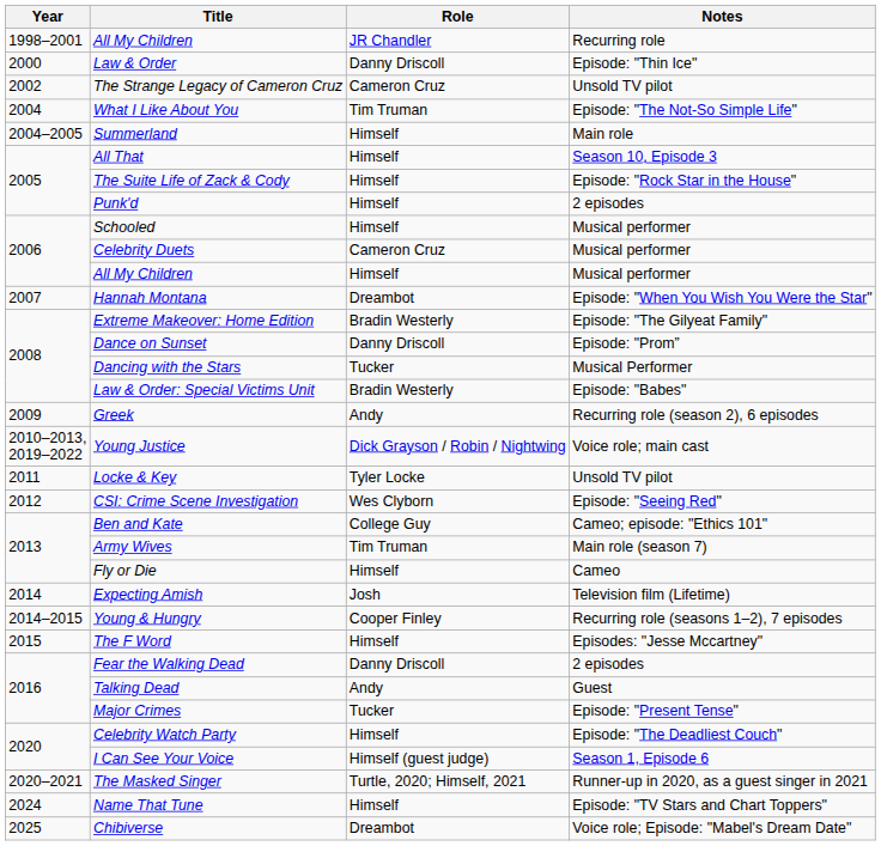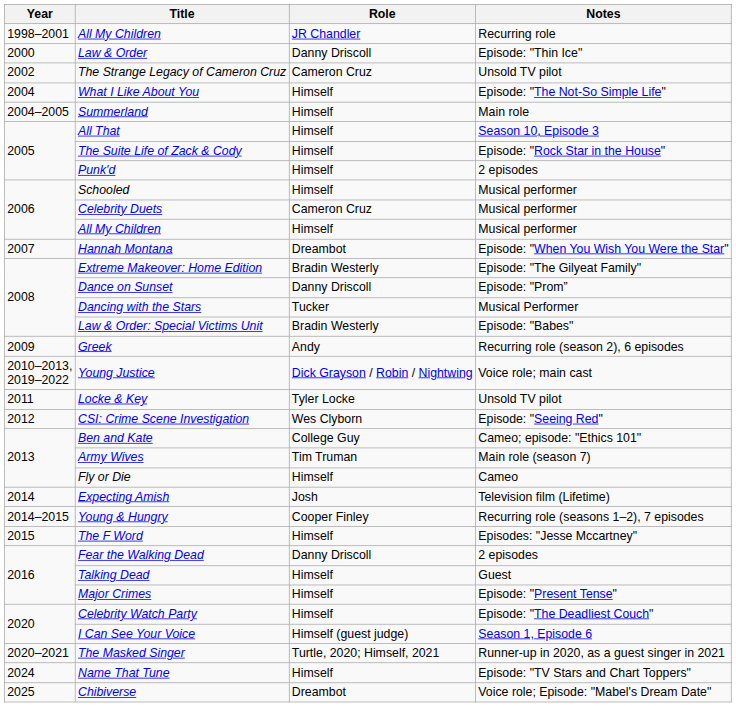What I Like About You | Role: Tim Truman -> Himself
Talking Dead | Role: Andy -> Himself
Major Crimes | Role: Tucker -> Himself
